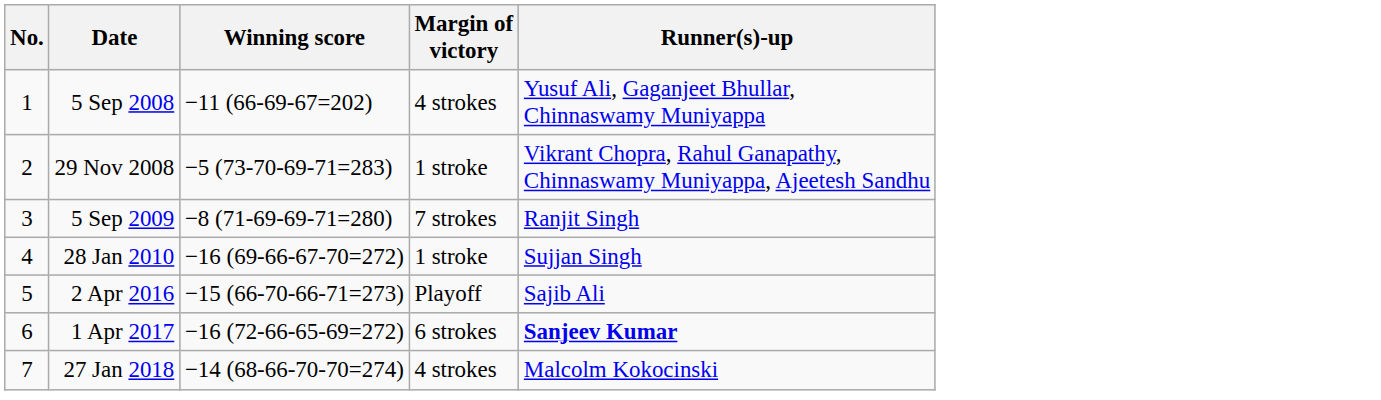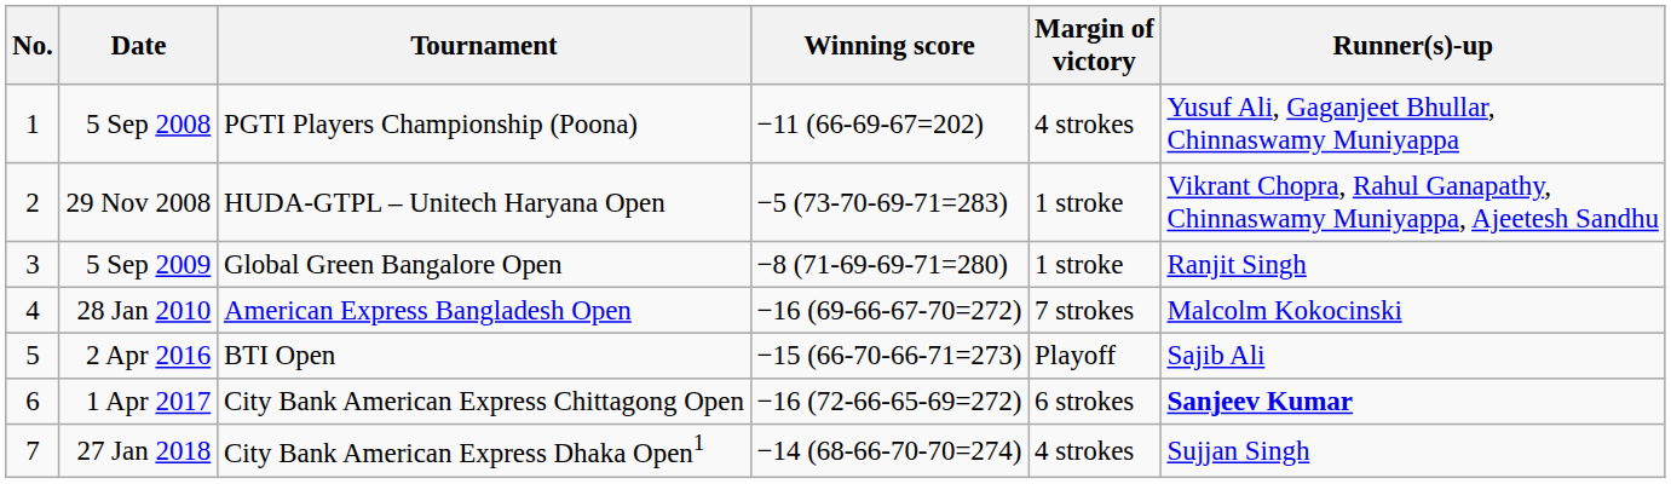+ column: Tournament | PGTI Players Championship (Poona) | HUDA-GTPL – Unitech Haryana Open | Global Green Bangalore Open | American Express Bangladesh Open | BTI Open | City Bank American Express Chittagong Open | City Bank American Express Dhaka Open1
5 Sep 2009 | Margin of victory: 7 strokes -> 1 stroke
28 Jan 2010 | Margin of victory: 1 stroke -> 7 strokes
28 Jan 2010 | Runner(s)-up: Sujjan Singh -> Malcolm Kokocinski
27 Jan 2018 | Runner(s)-up: Malcolm Kokocinski -> Sujjan Singh
